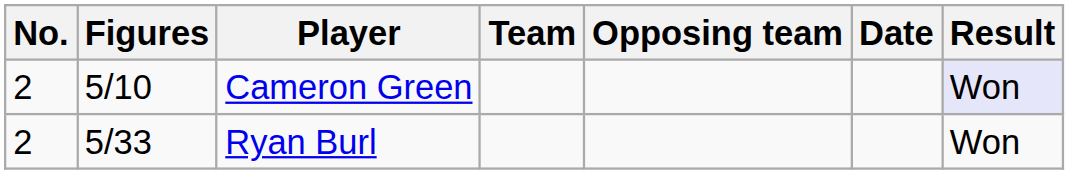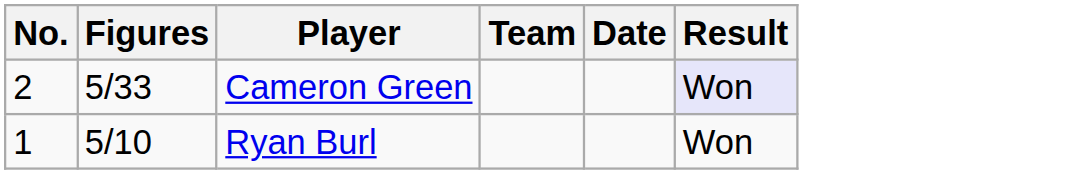- column: Opposing team
Cameron Green | Figures: 5/10 -> 5/33
Ryan Burl | No.: 2 -> 1
Ryan Burl | Figures: 5/33 -> 5/10
